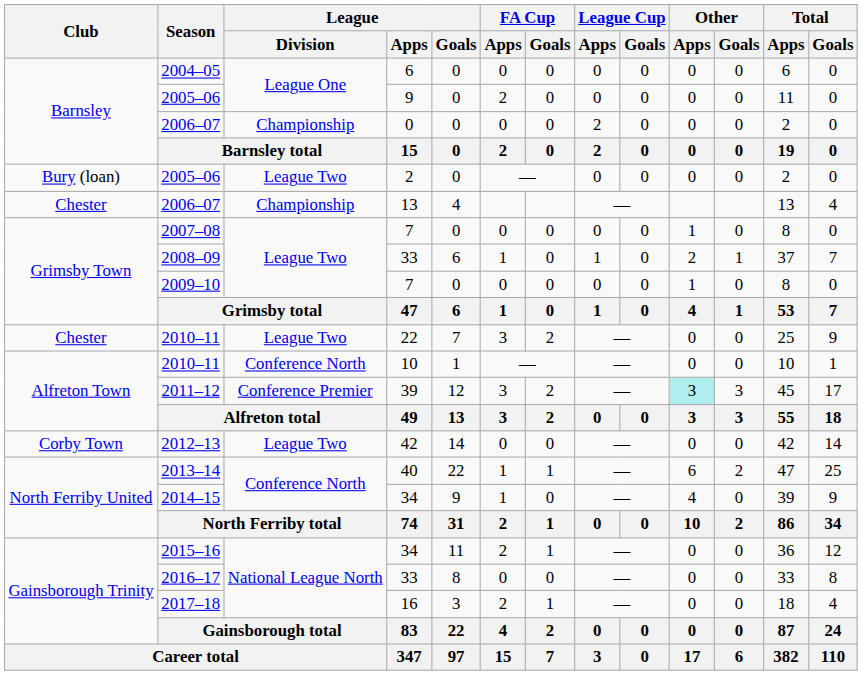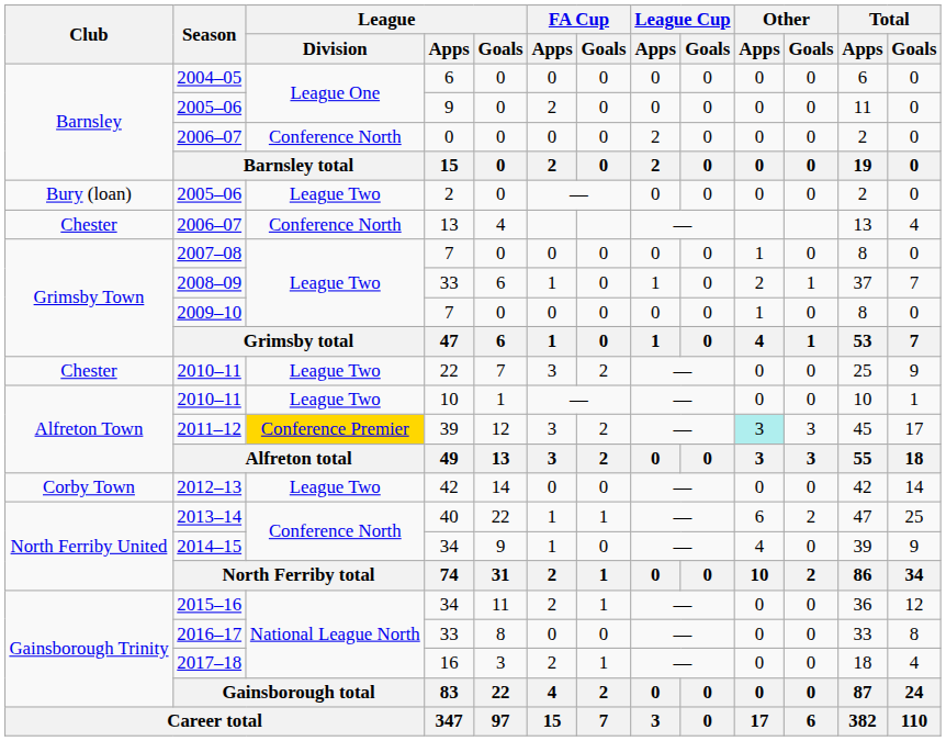2006–07 / 0 | League / Division: Championship -> Conference North
2006–07 / 13 | League / Division: Championship -> Conference North
2010–11 / 10 | League / Division: Conference North -> League Two
2011–12 | League / Division: no background -> gold background
